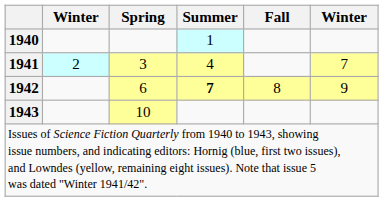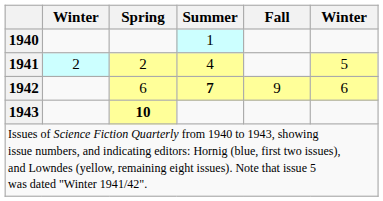1941 | Spring: 3 -> 2
1941 | column 6: 7 -> 5
1942 | Fall: 8 -> 9
1942 | column 6: 9 -> 6
1943 | Spring: normal -> bold
